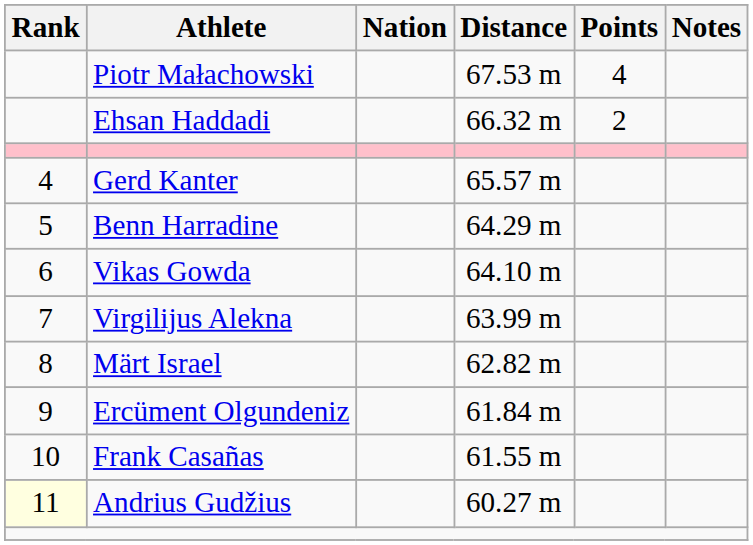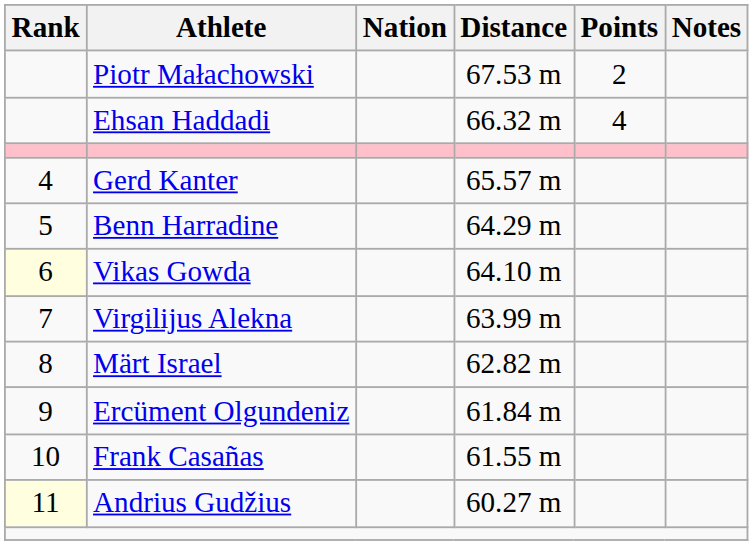Piotr Małachowski | Points: 4 -> 2
Ehsan Haddadi | Points: 2 -> 4
Vikas Gowda | Rank: no background -> lightyellow background
